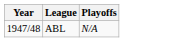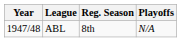+ column: Reg. Season | 8th
